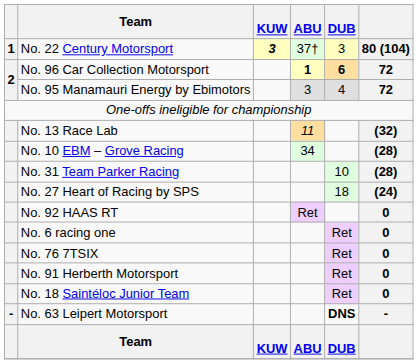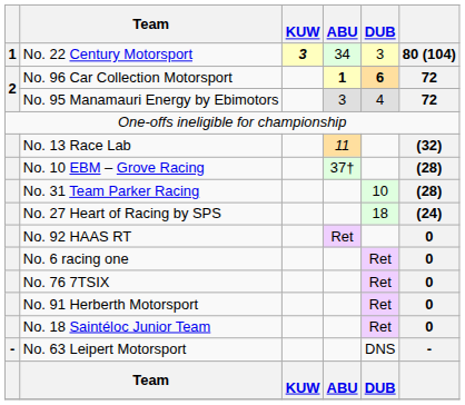No. 22 Century Motorsport | ABU: 37† -> 34
No. 10 EBM – Grove Racing | ABU: 34 -> 37†
No. 63 Leipert Motorsport | DUB: bold -> normal
